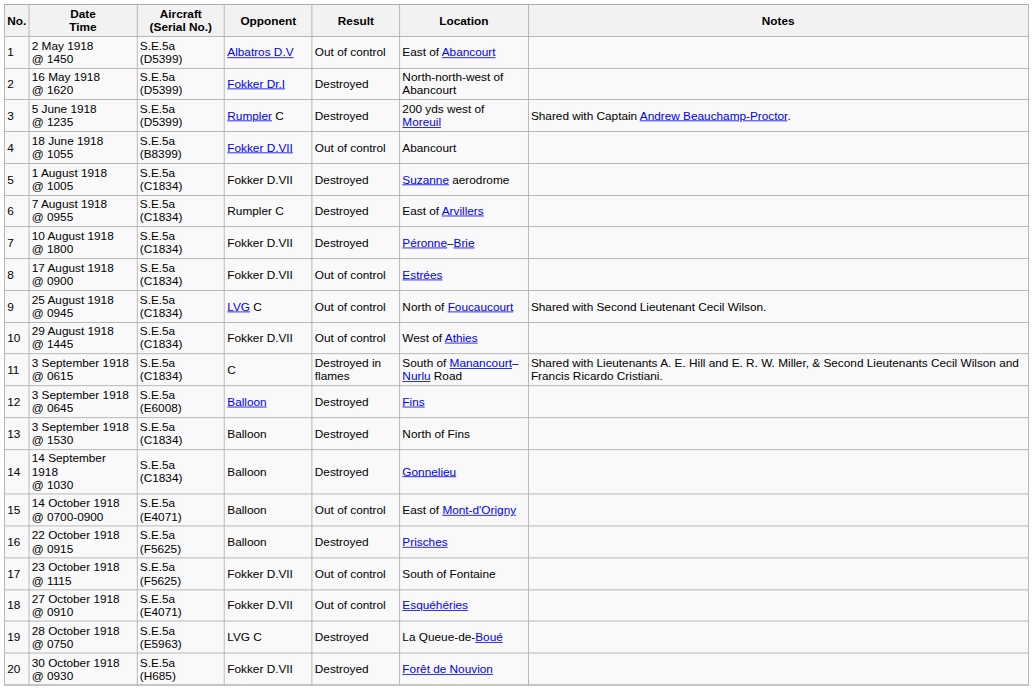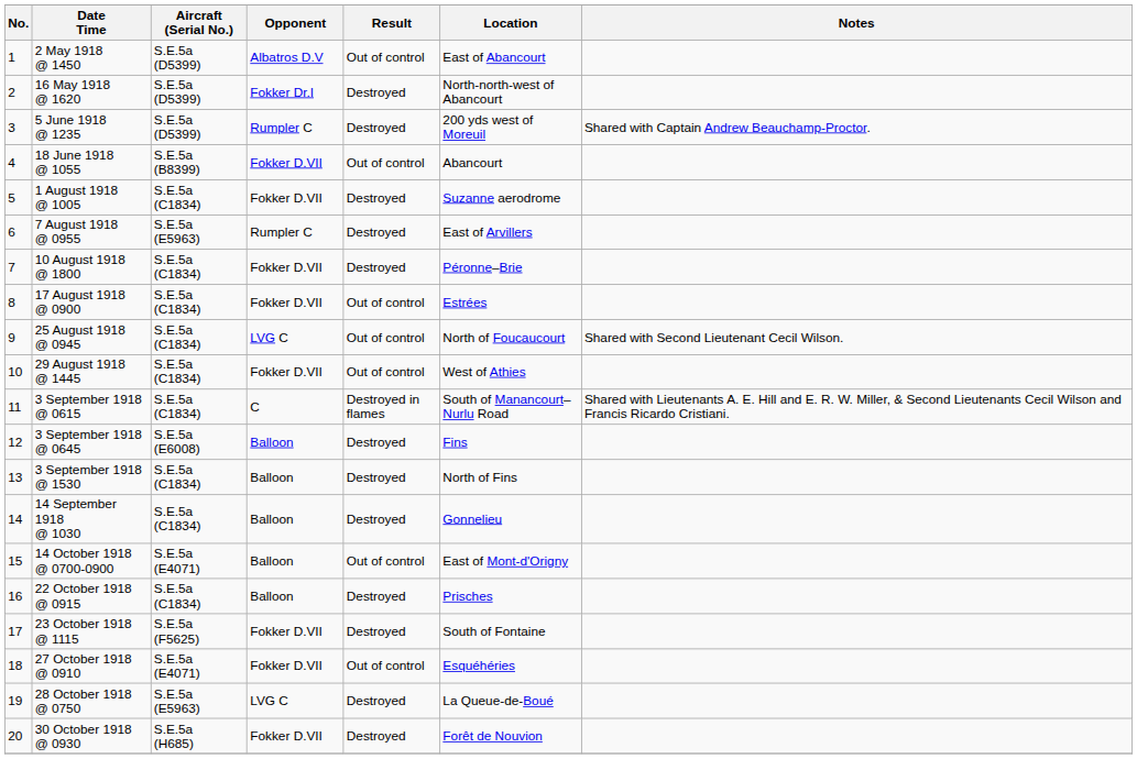7 August 1918 @ 0955 | Aircraft (Serial No.): S.E.5a (C1834) -> S.E.5a (E5963)
22 October 1918 @ 0915 | Aircraft (Serial No.): S.E.5a (F5625) -> S.E.5a (C1834)
23 October 1918 @ 1115 | Result: Out of control -> Destroyed
